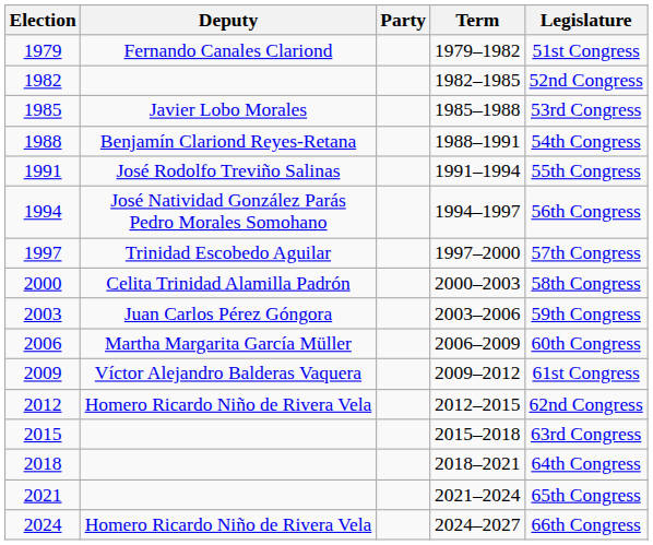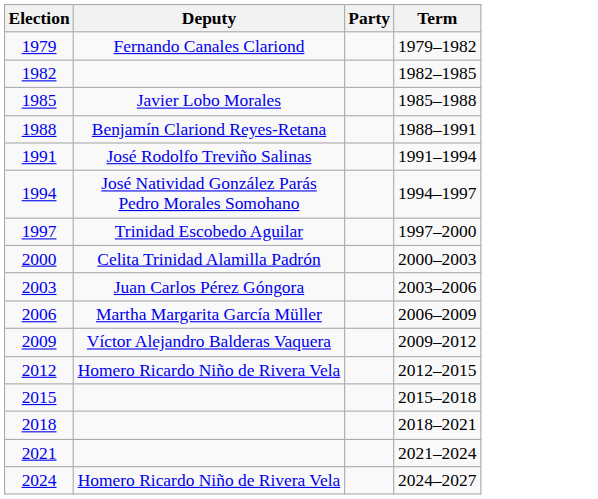- column: Legislature | 51st Congress | 52nd Congress | 53rd Congress | 54th Congress | 55th Congress | 56th Congress | 57th Congress | 58th Congress | 59th Congress | 60th Congress | 61st Congress | 62nd Congress | 63rd Congress | 64th Congress | 65th Congress | 66th Congress
